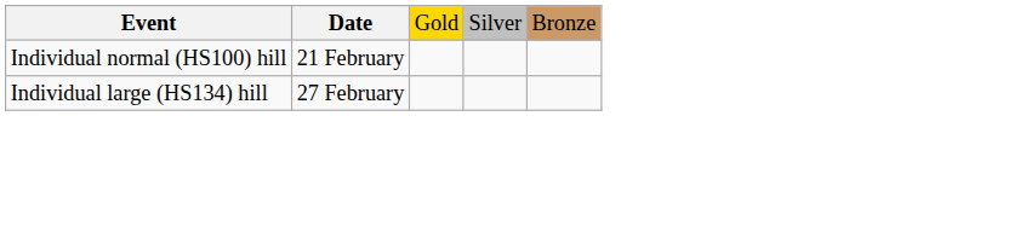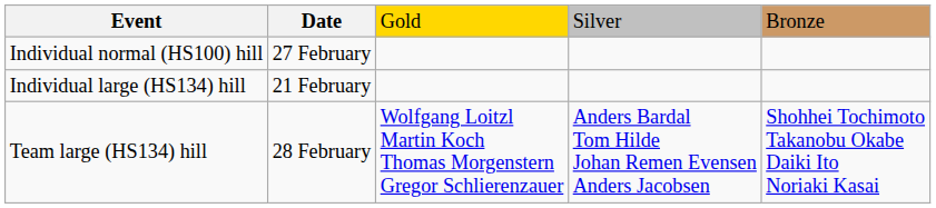Individual normal (HS100) hill | column 2: 21 February -> 27 February
Individual large (HS134) hill | column 2: 27 February -> 21 February
+ row: Team large (HS134) hill | 28 February | Wolfgang Loitzl Martin Koch Thomas Morgenstern Gregor Schlierenzauer | Anders Bardal Tom Hilde Johan Remen Evensen Anders Jacobsen | Shohhei Tochimoto Takanobu Okabe Daiki Ito Noriaki Kasai
